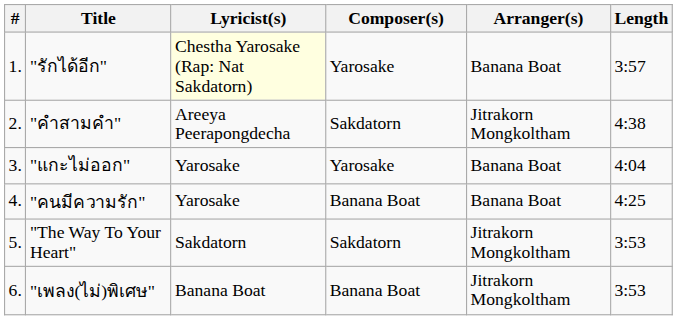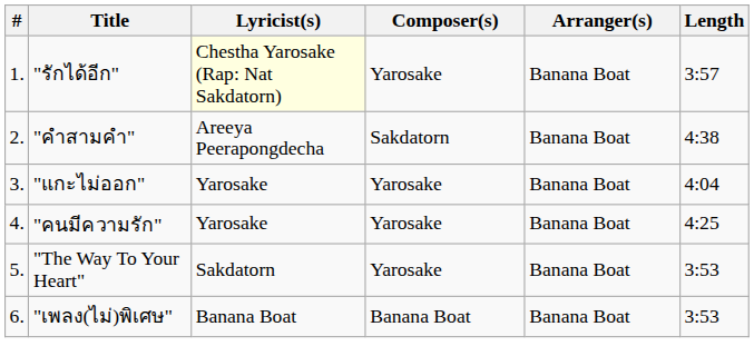"คำสามคำ" | Arranger(s): Jitrakorn Mongkoltham -> Banana Boat
"คนมีความรัก" | Composer(s): Banana Boat -> Yarosake
"The Way To Your Heart" | Composer(s): Sakdatorn -> Yarosake
"The Way To Your Heart" | Arranger(s): Jitrakorn Mongkoltham -> Banana Boat
"เพลง(ไม่)พิเศษ" | Arranger(s): Jitrakorn Mongkoltham -> Banana Boat
